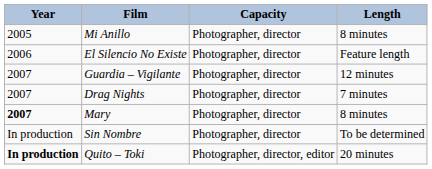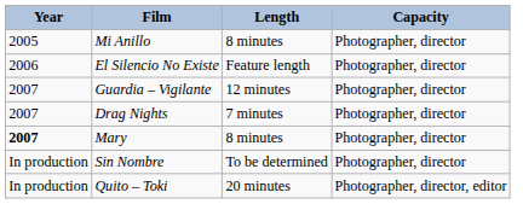columns swapped: Capacity <-> Length
Quito – Toki | Year: bold -> normal
